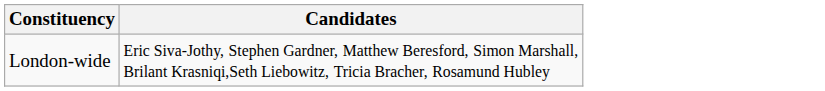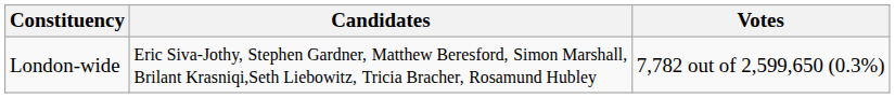+ column: Votes | 7,782 out of 2,599,650 (0.3%)
